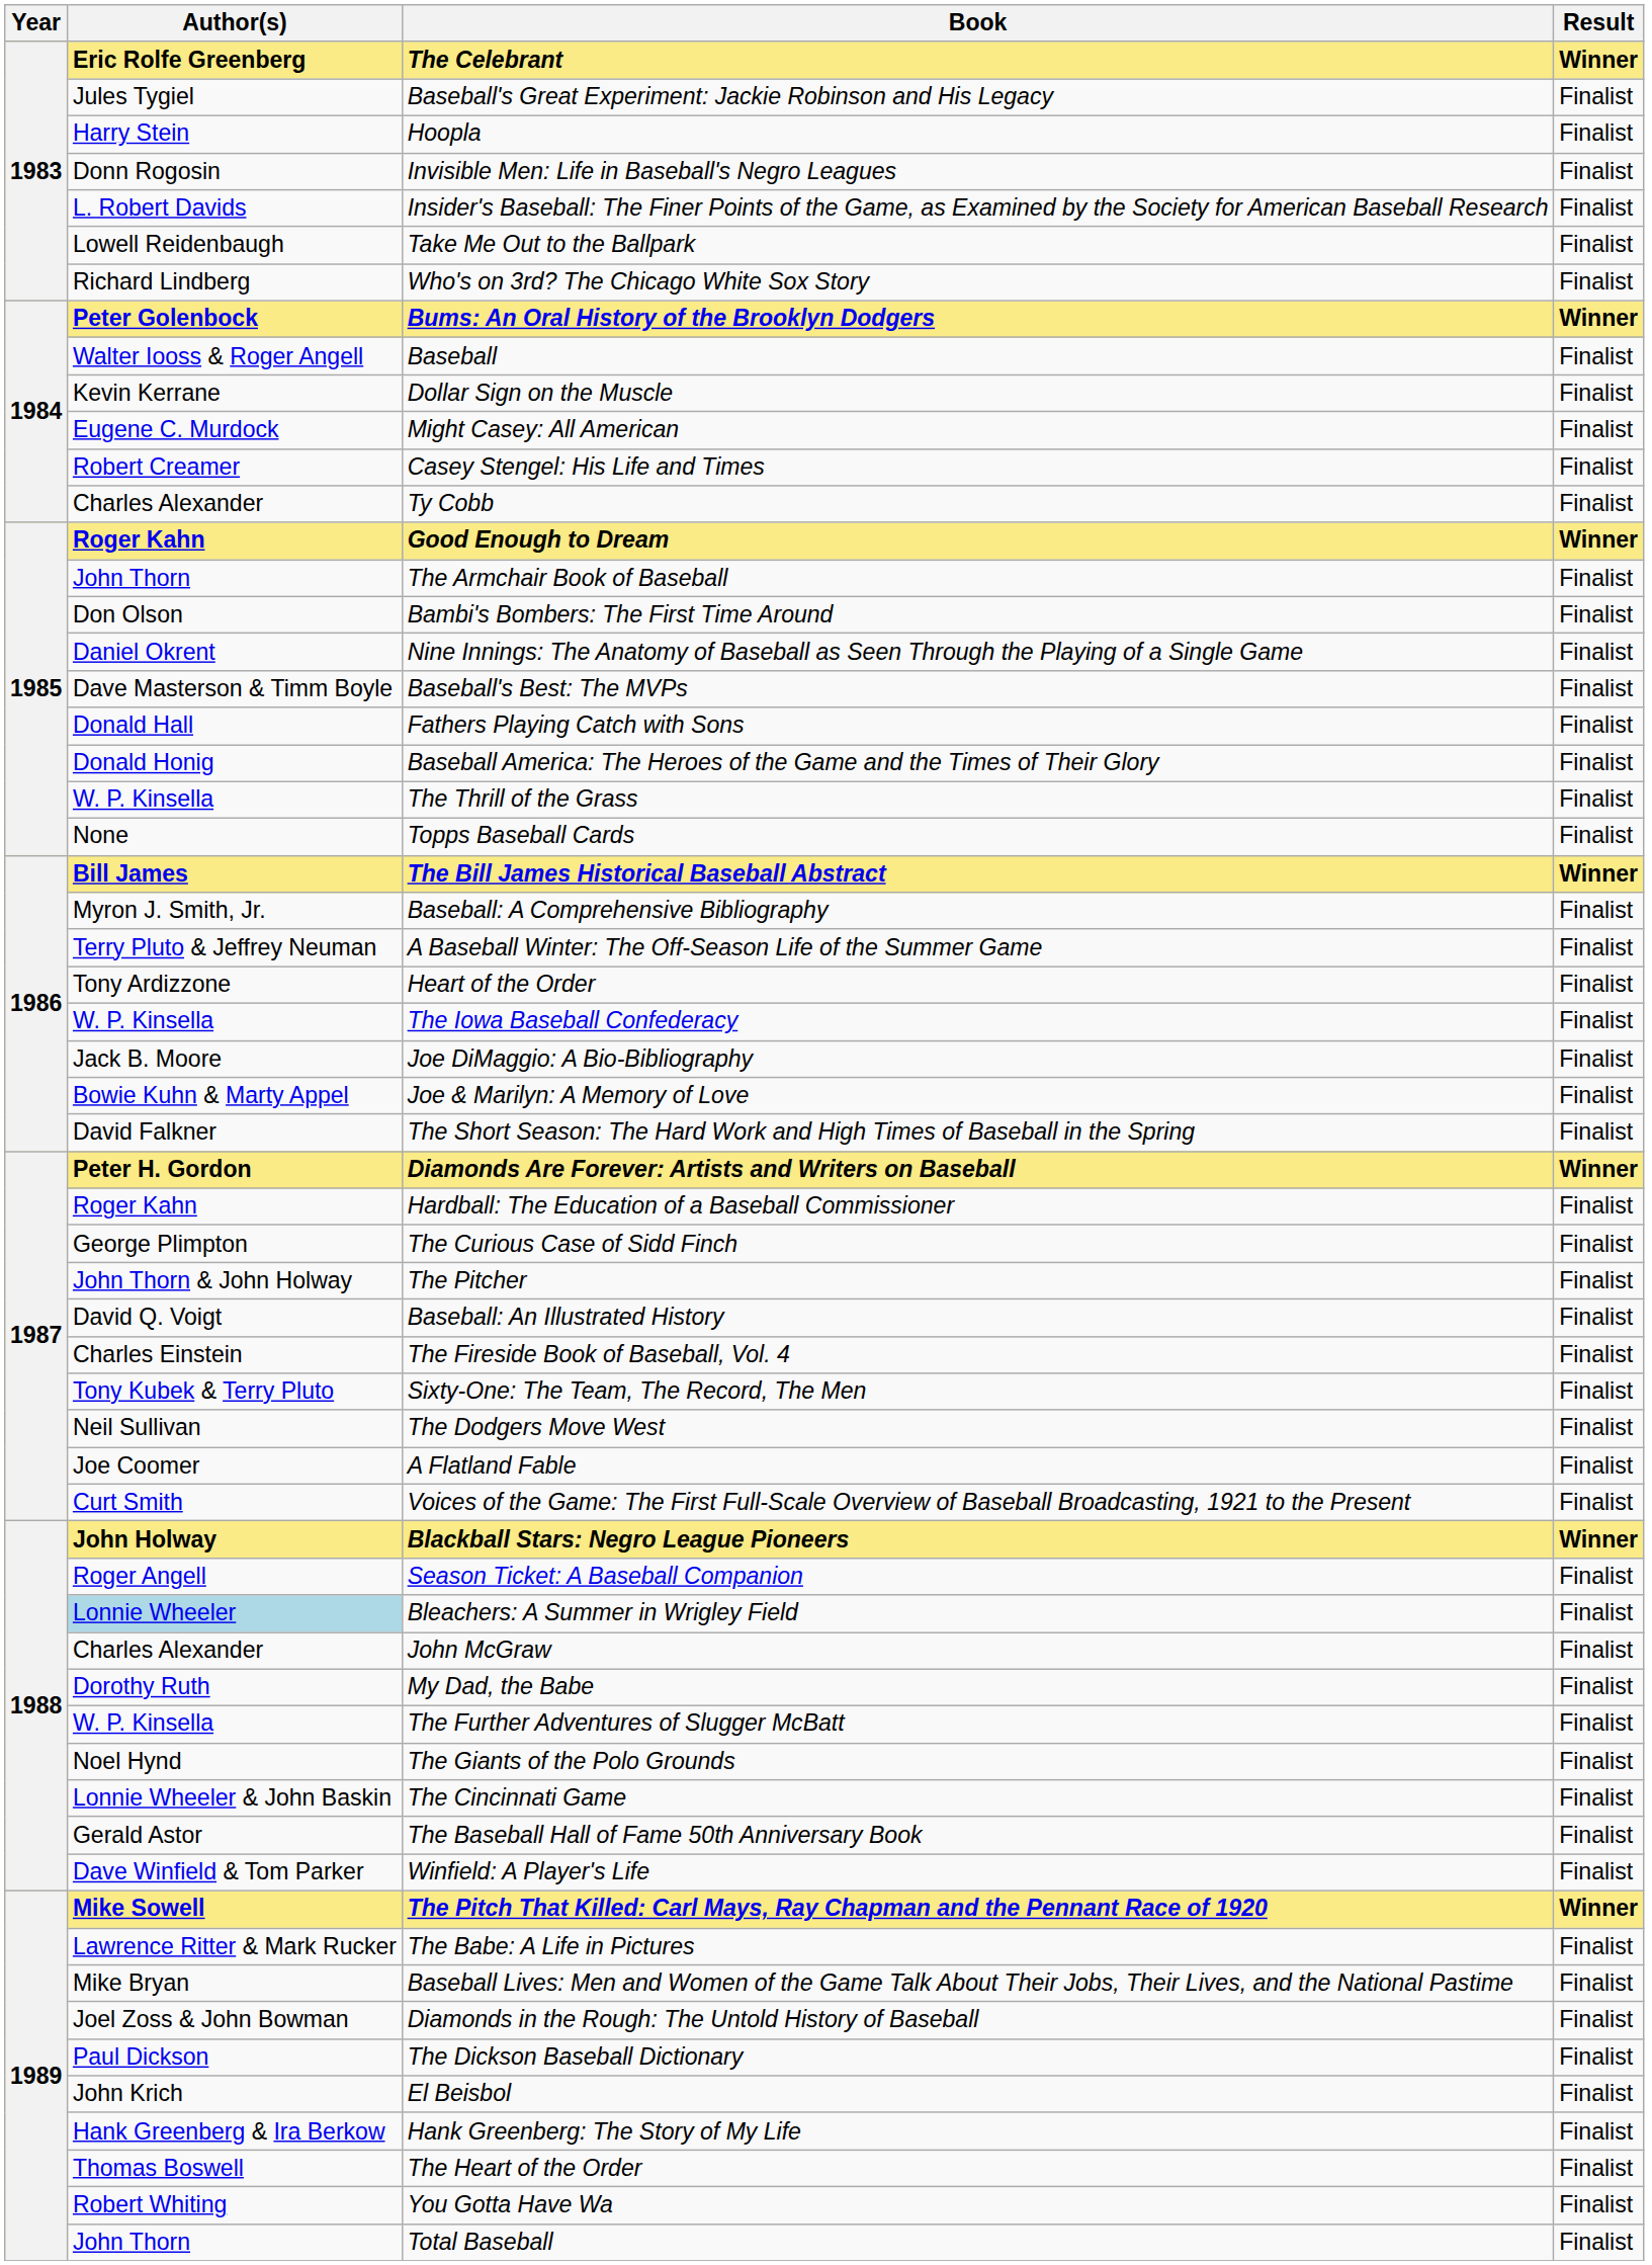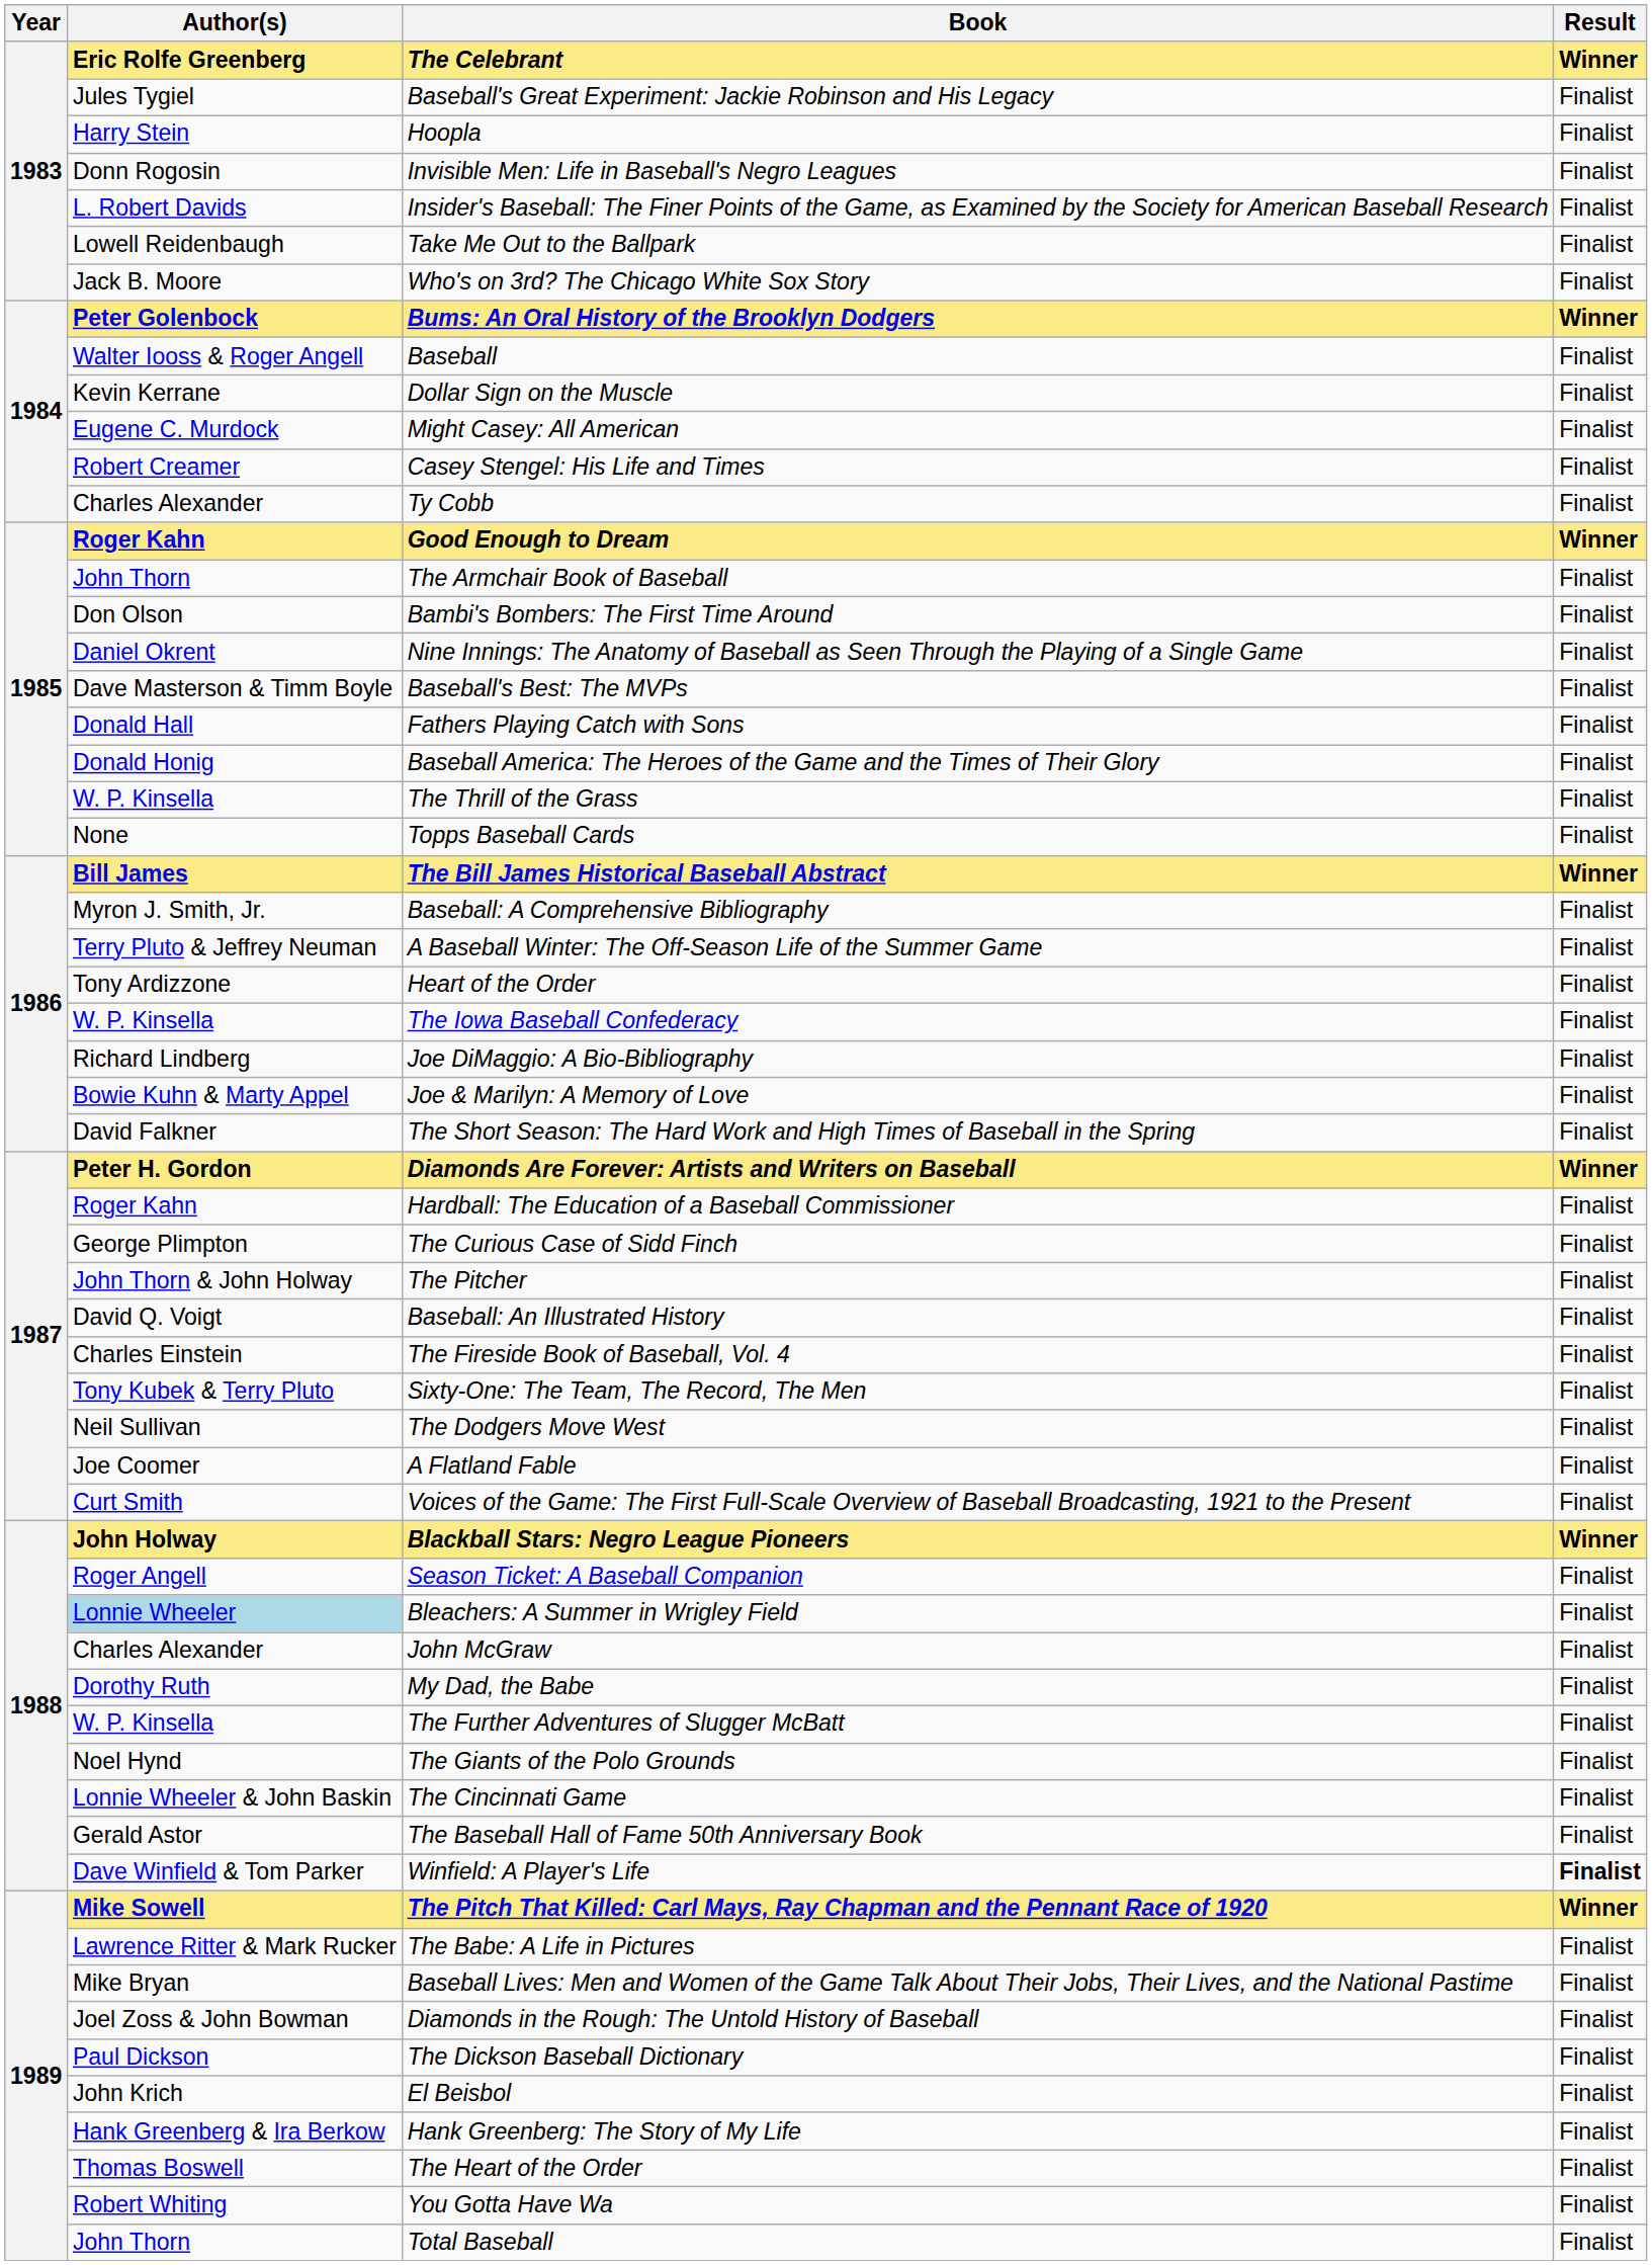Who's on 3rd? The Chicago White Sox Story | Author(s): Richard Lindberg -> Jack B. Moore
Joe DiMaggio: A Bio-Bibliography | Author(s): Jack B. Moore -> Richard Lindberg
Winfield: A Player's Life | Result: normal -> bold
